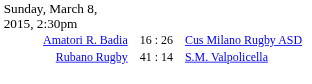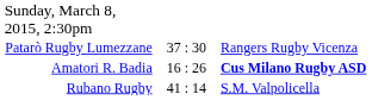+ row: Patarò Rugby Lumezzane | 37 : 30 | Rangers Rugby Vicenza
Amatori R. Badia | column 3: normal -> bold
